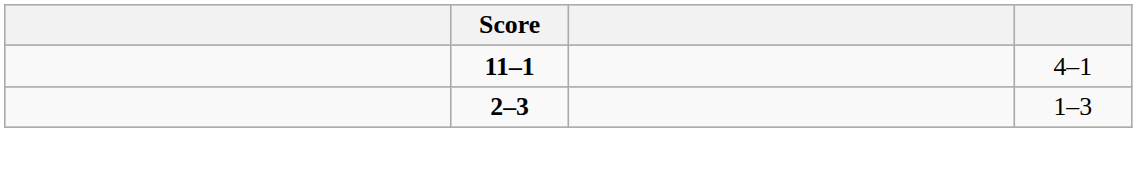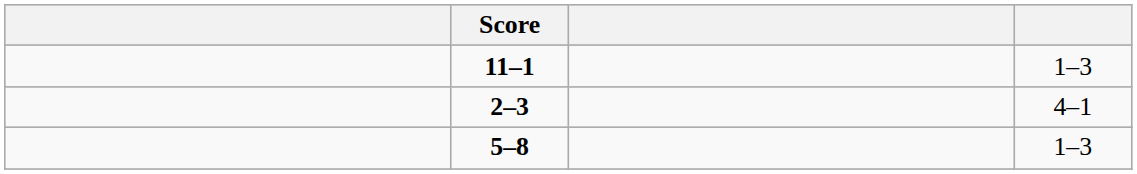11–1 | column 4: 4–1 -> 1–3
2–3 | column 4: 1–3 -> 4–1
+ row: 5–8 | 1–3
